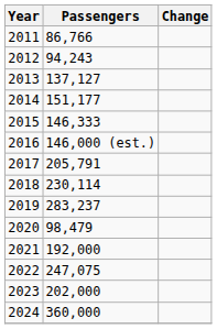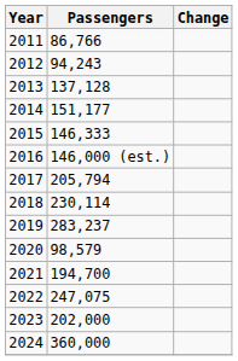2013 | Passengers: 137,127 -> 137,128
2017 | Passengers: 205,791 -> 205,794
2020 | Passengers: 98,479 -> 98,579
2021 | Passengers: 192,000 -> 194,700
